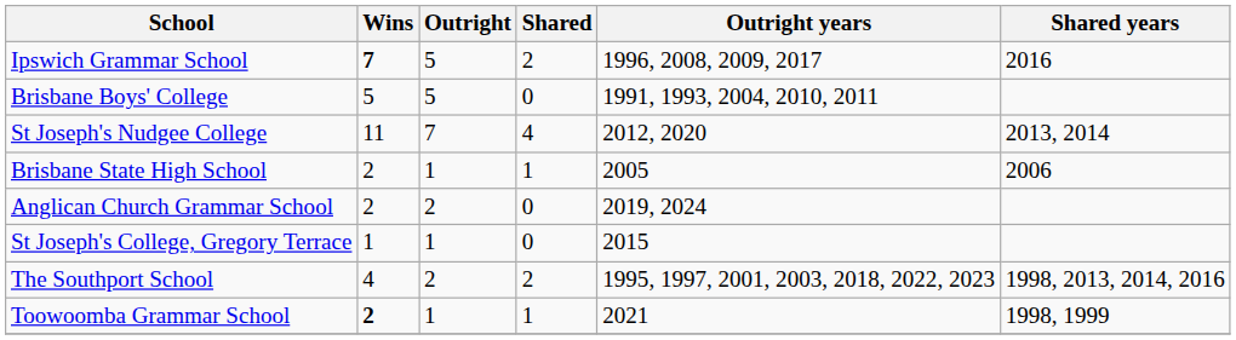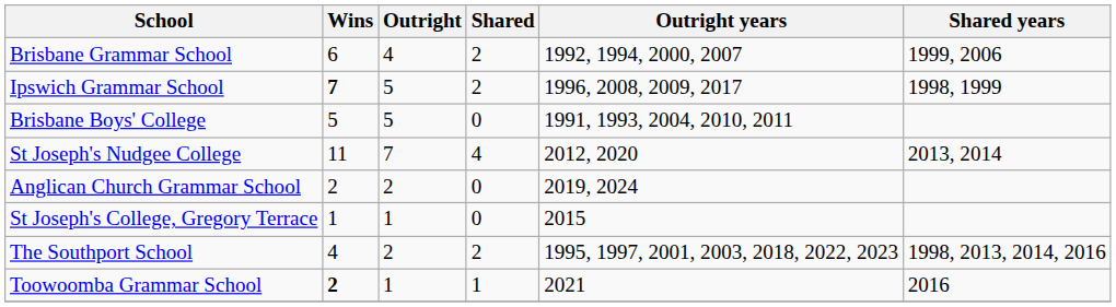+ row: Brisbane Grammar School | 6 | 4 | 2 | 1992, 1994, 2000, 2007 | 1999, 2006
Ipswich Grammar School | Shared years: 2016 -> 1998, 1999
- row: Brisbane State High School | 2 | 1 | 1 | 2005 | 2006
Toowoomba Grammar School | Shared years: 1998, 1999 -> 2016
